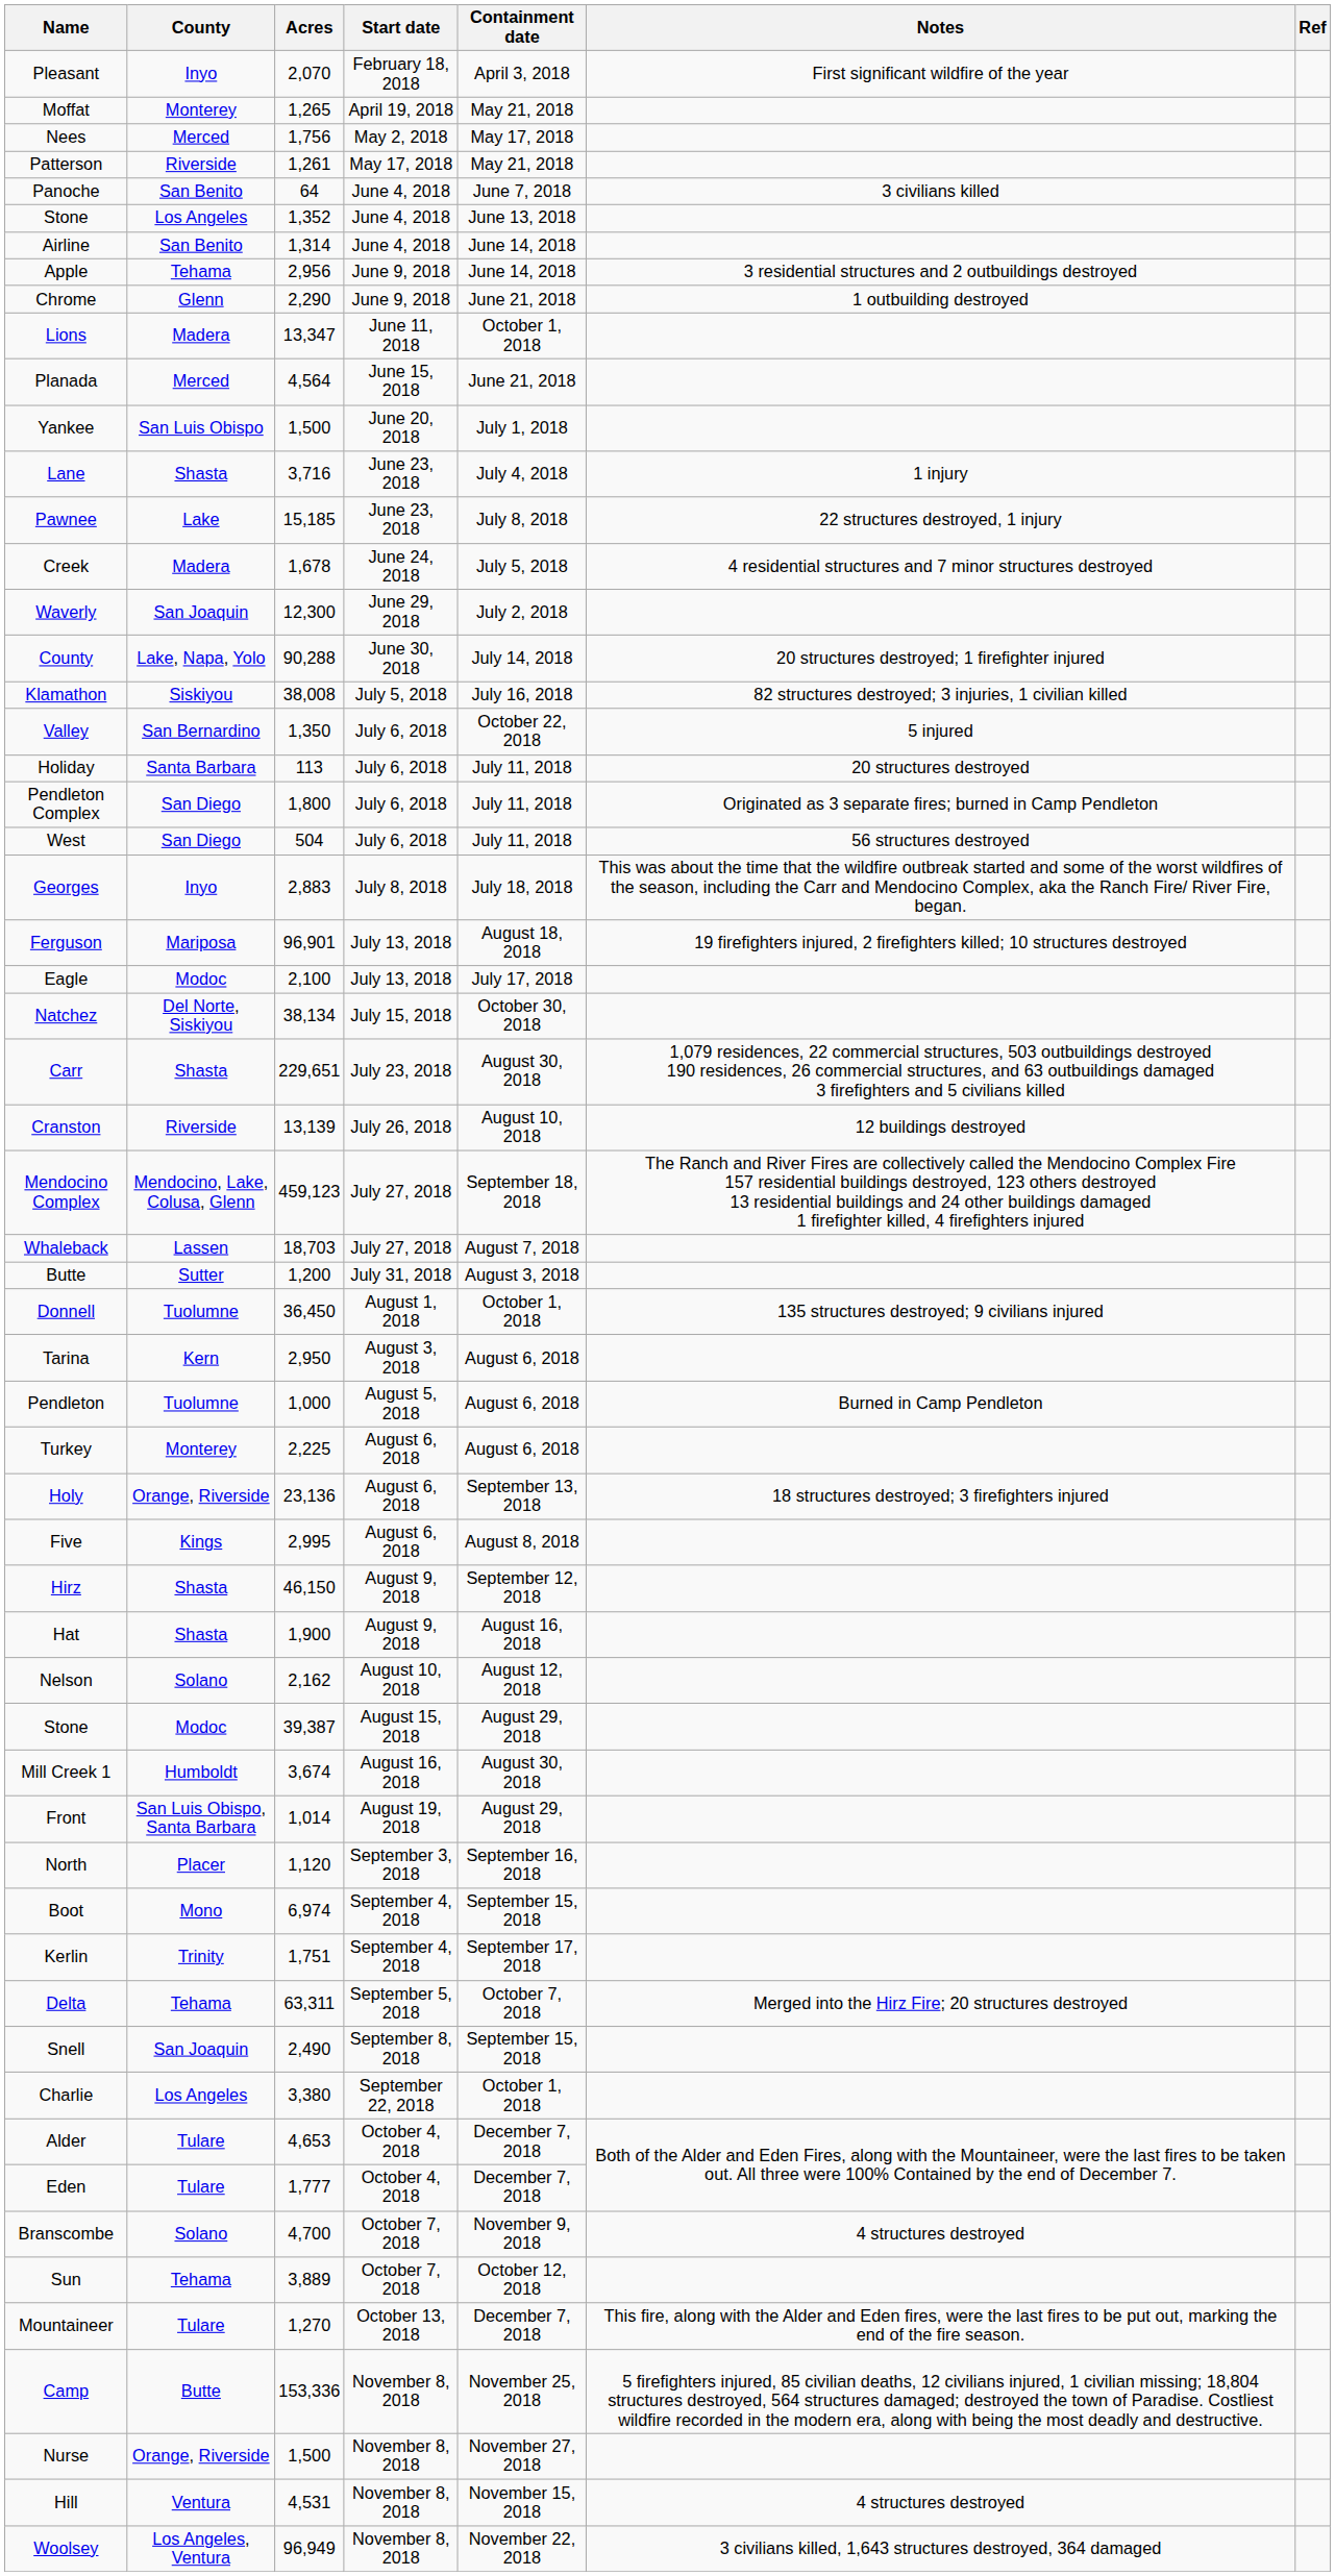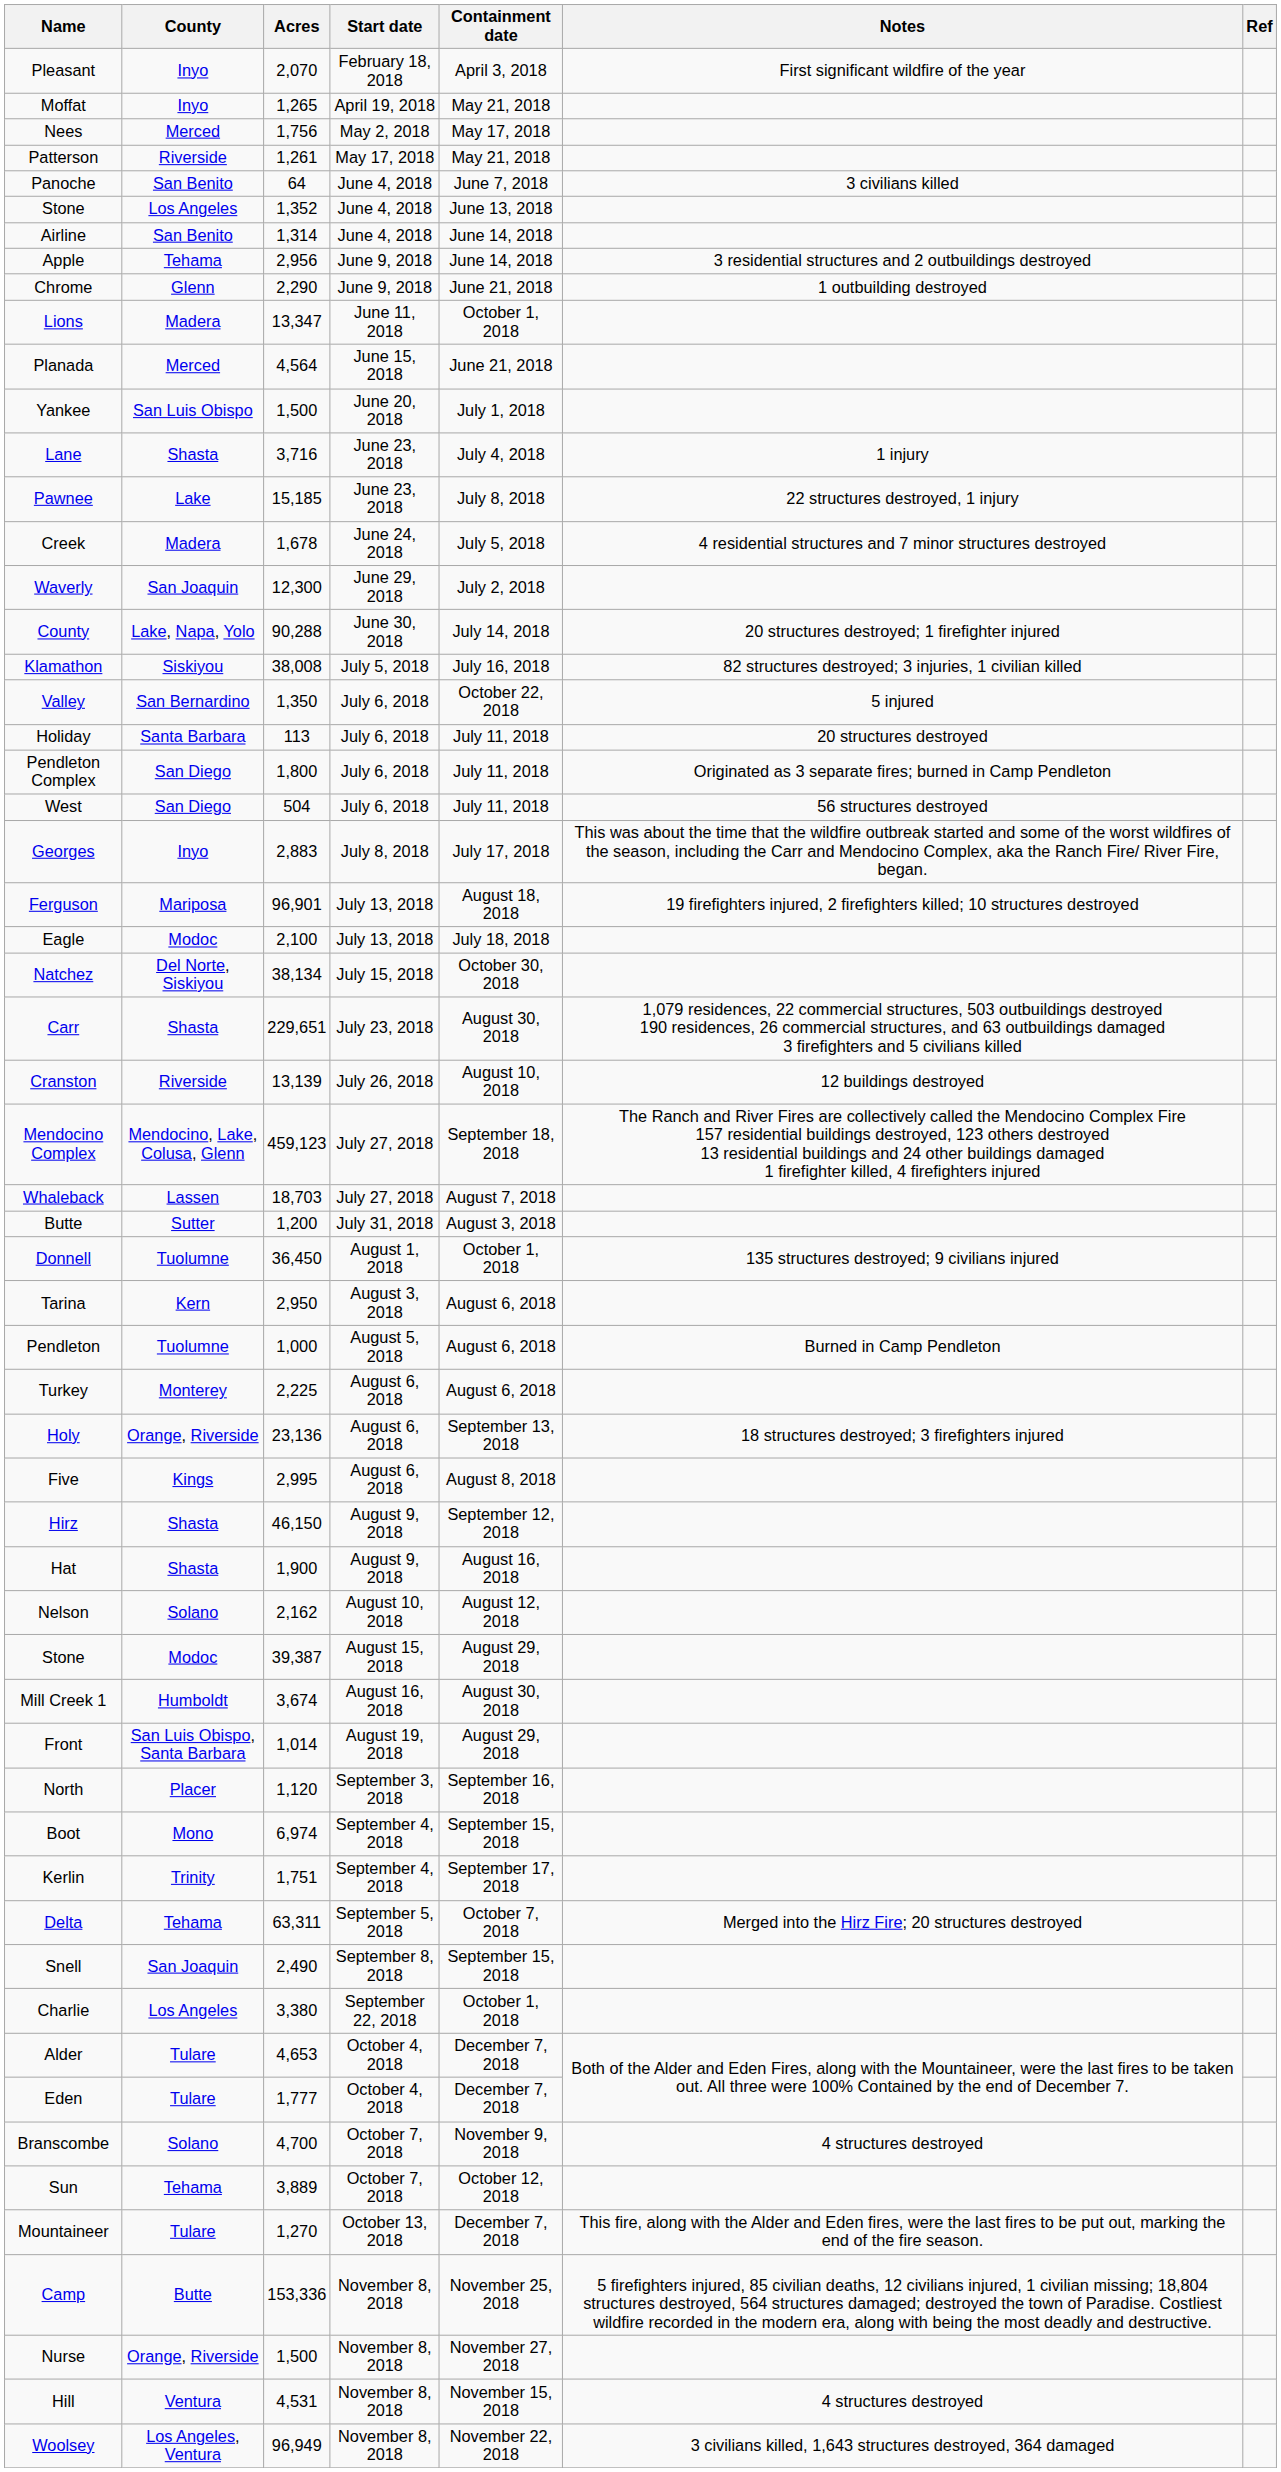Moffat | County: Monterey -> Inyo
Georges | Containment date: July 18, 2018 -> July 17, 2018
Eagle | Containment date: July 17, 2018 -> July 18, 2018
